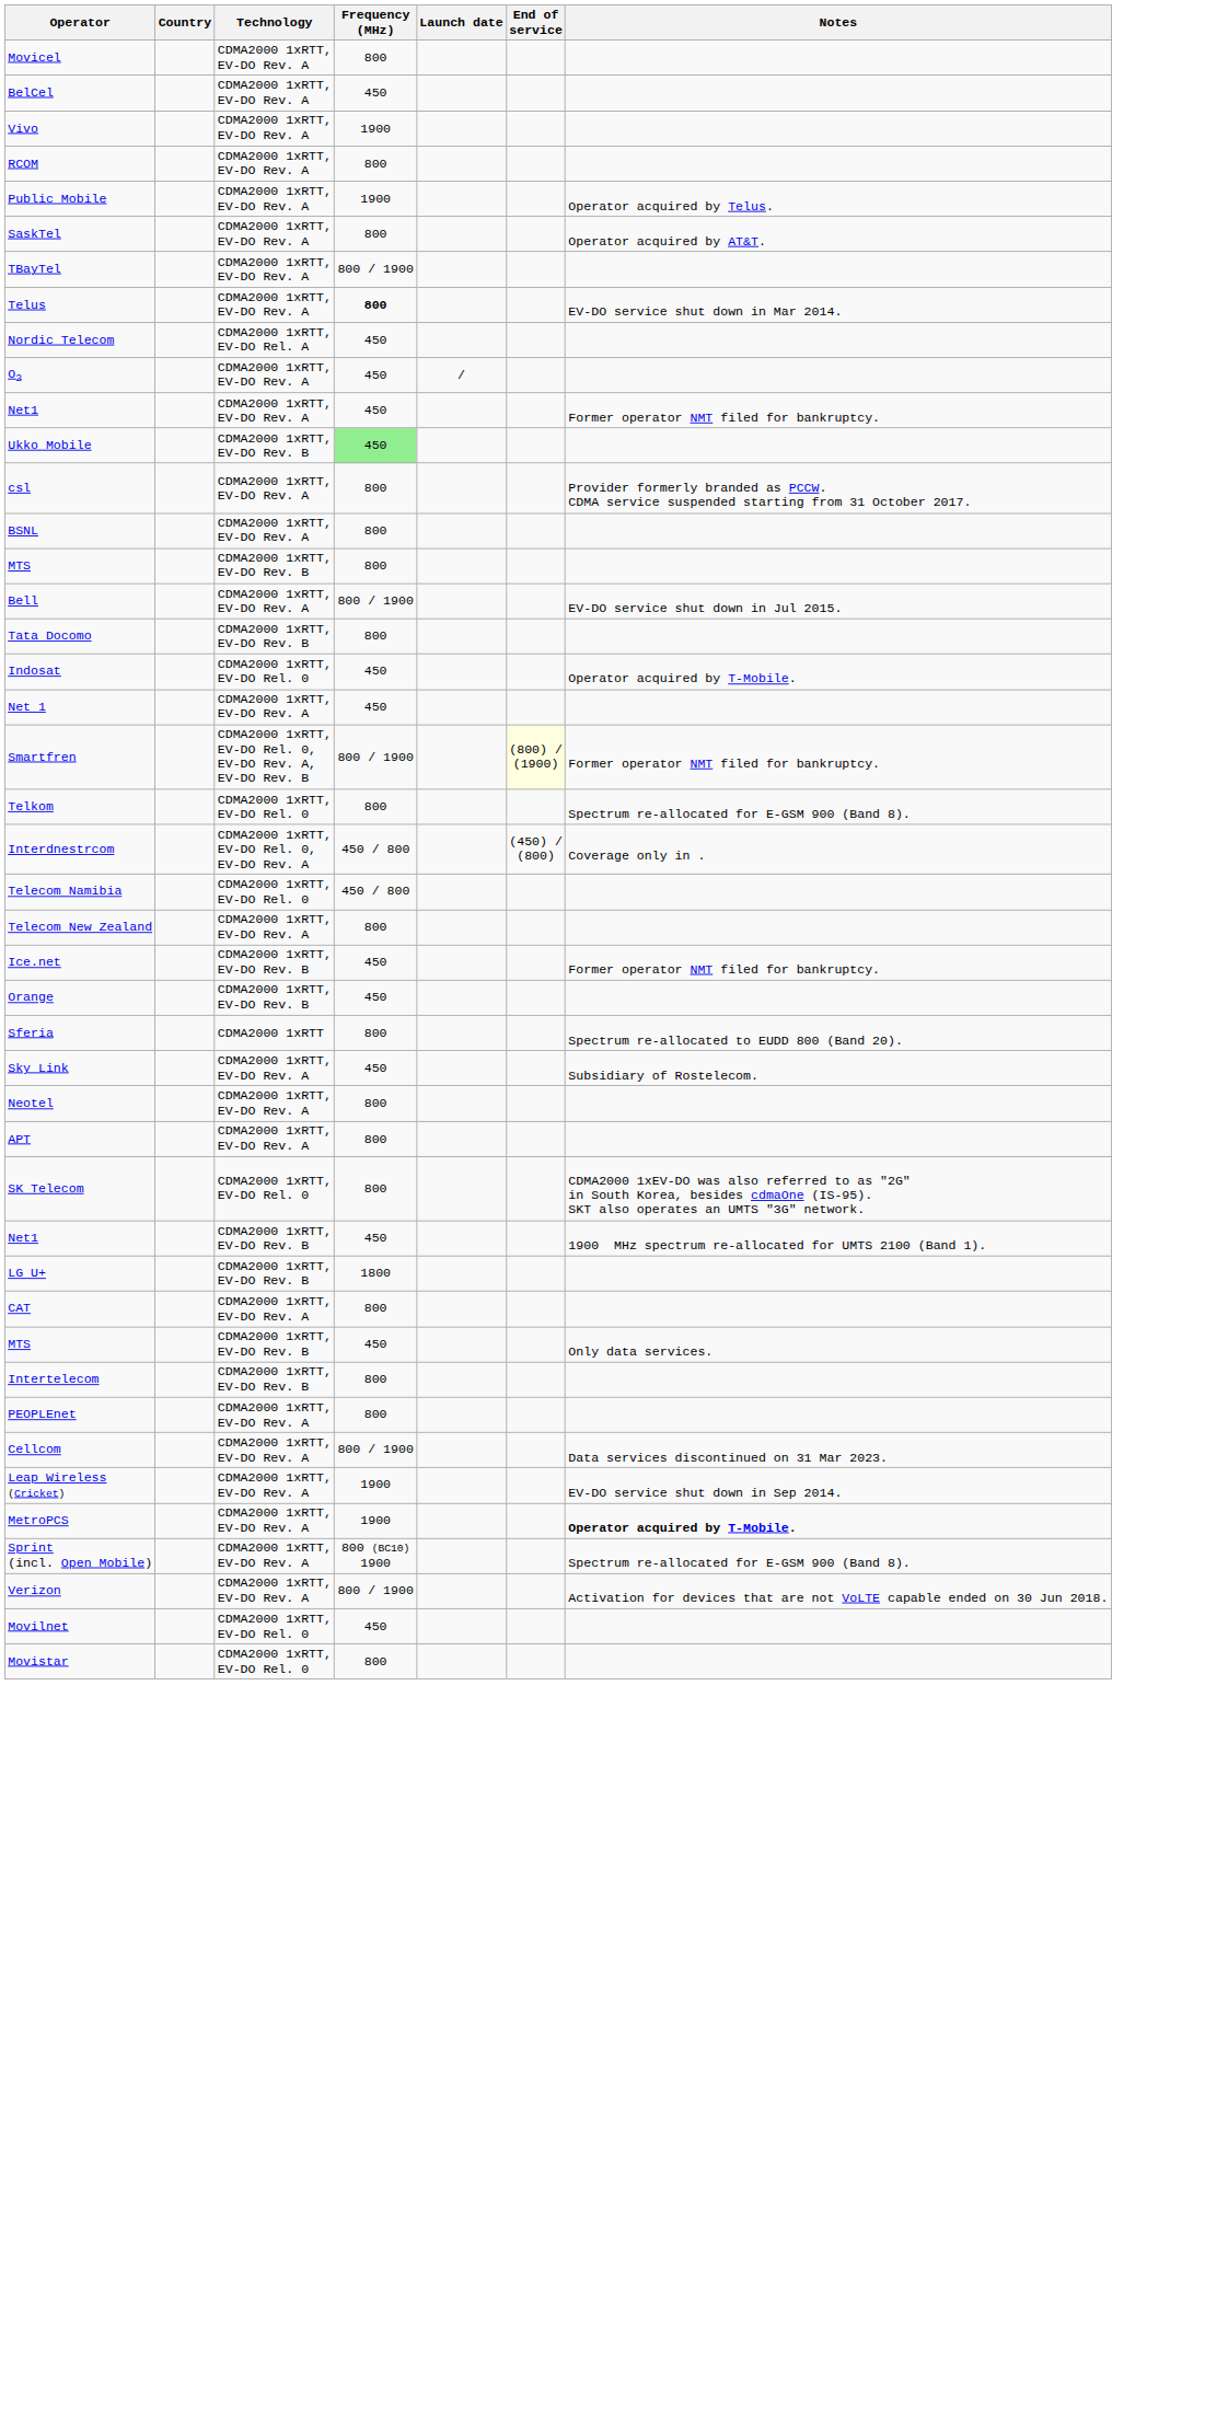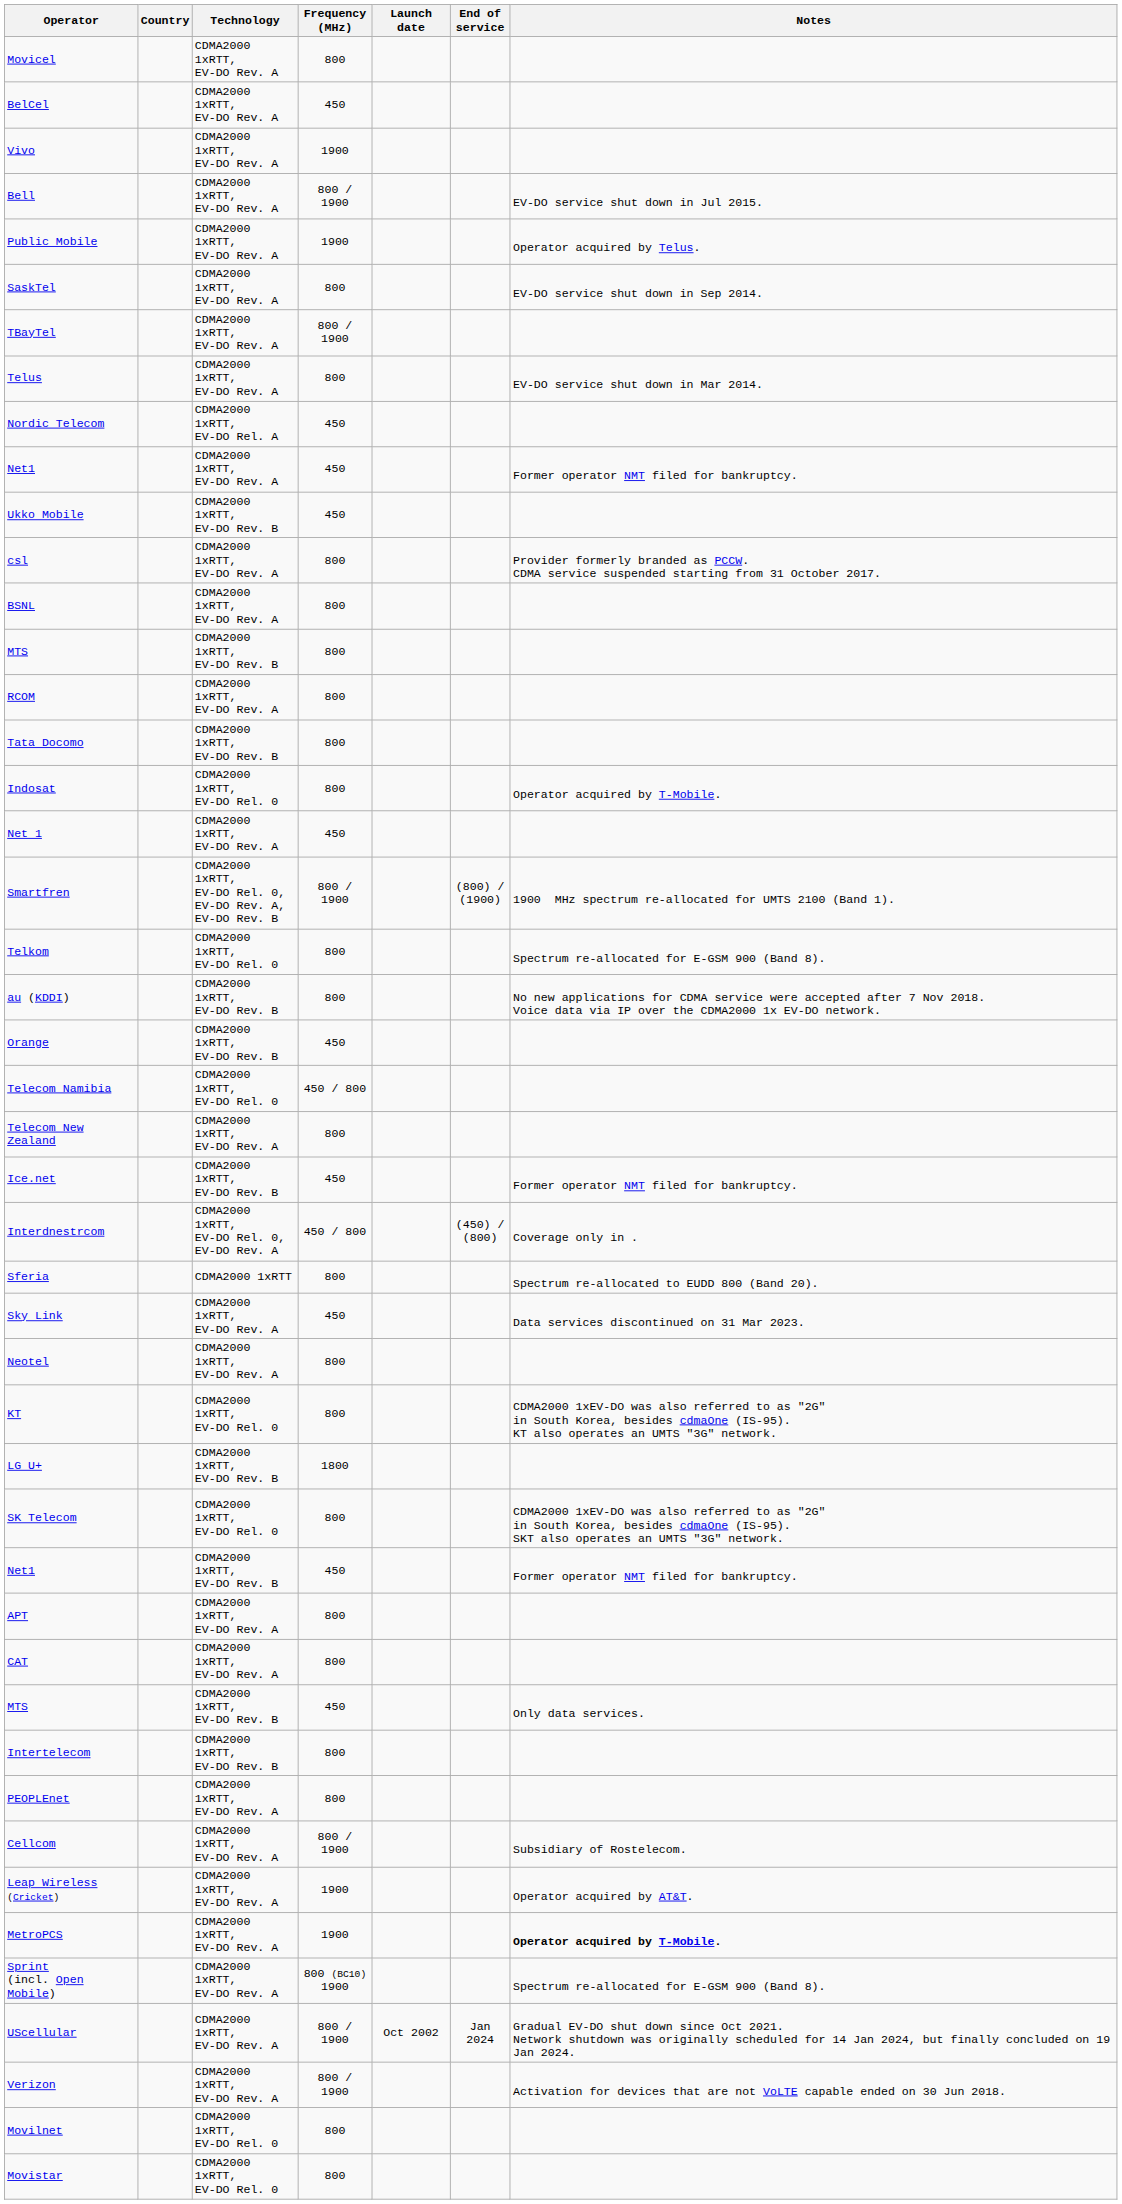rows swapped: Bell <-> RCOM
SaskTel | Notes: Operator acquired by AT&T. -> EV-DO service shut down in Sep 2014.
Telus | Frequency (MHz): bold -> normal
- row: O2 | CDMA2000 1xRTT, EV-DO Rev. A | 450 | /
Ukko Mobile | Frequency (MHz): lightgreen background -> no background
Indosat | Frequency (MHz): 450 -> 800
Smartfren | End of service: lightyellow background -> no background
Smartfren | Notes: Former operator NMT filed for bankruptcy. -> 1900 MHz spectrum re-allocated for UMTS 2100 (Band 1).
+ row: au (KDDI) | CDMA2000 1xRTT, EV-DO Rev. B | 800 | No new applications for CDMA service were accepted after 7 Nov 2018. Voice data via IP over the CDMA2000 1x EV-DO network.
rows swapped: Interdnestrcom <-> Orange
Sky Link | Notes: Subsidiary of Rostelecom. -> Data services discontinued on 31 Mar 2023.
+ row: KT | CDMA2000 1xRTT, EV-DO Rel. 0 | 800 | CDMA2000 1xEV-DO was also referred to as "2G" in South Korea, besides cdmaOne (IS-95). KT also operates an UMTS "3G" network.
rows swapped: LG U+ <-> APT
Net1 / CDMA2000 1xRTT, EV-DO Rev. B | Notes: 1900 MHz spectrum re-allocated for UMTS 2100 (Band 1). -> Former operator NMT filed for bankruptcy.
Cellcom | Notes: Data services discontinued on 31 Mar 2023. -> Subsidiary of Rostelecom.
Leap Wireless (Cricket) | Notes: EV-DO service shut down in Sep 2014. -> Operator acquired by AT&T.
+ row: UScellular | CDMA2000 1xRTT, EV-DO Rev. A | 800 / 1900 | Oct 2002 | Jan 2024 | Gradual EV-DO shut down since Oct 2021. Network shutdown was originally scheduled for 14 Jan 2024, but finally concluded on 19 Jan 2024.
Movilnet | Frequency (MHz): 450 -> 800
